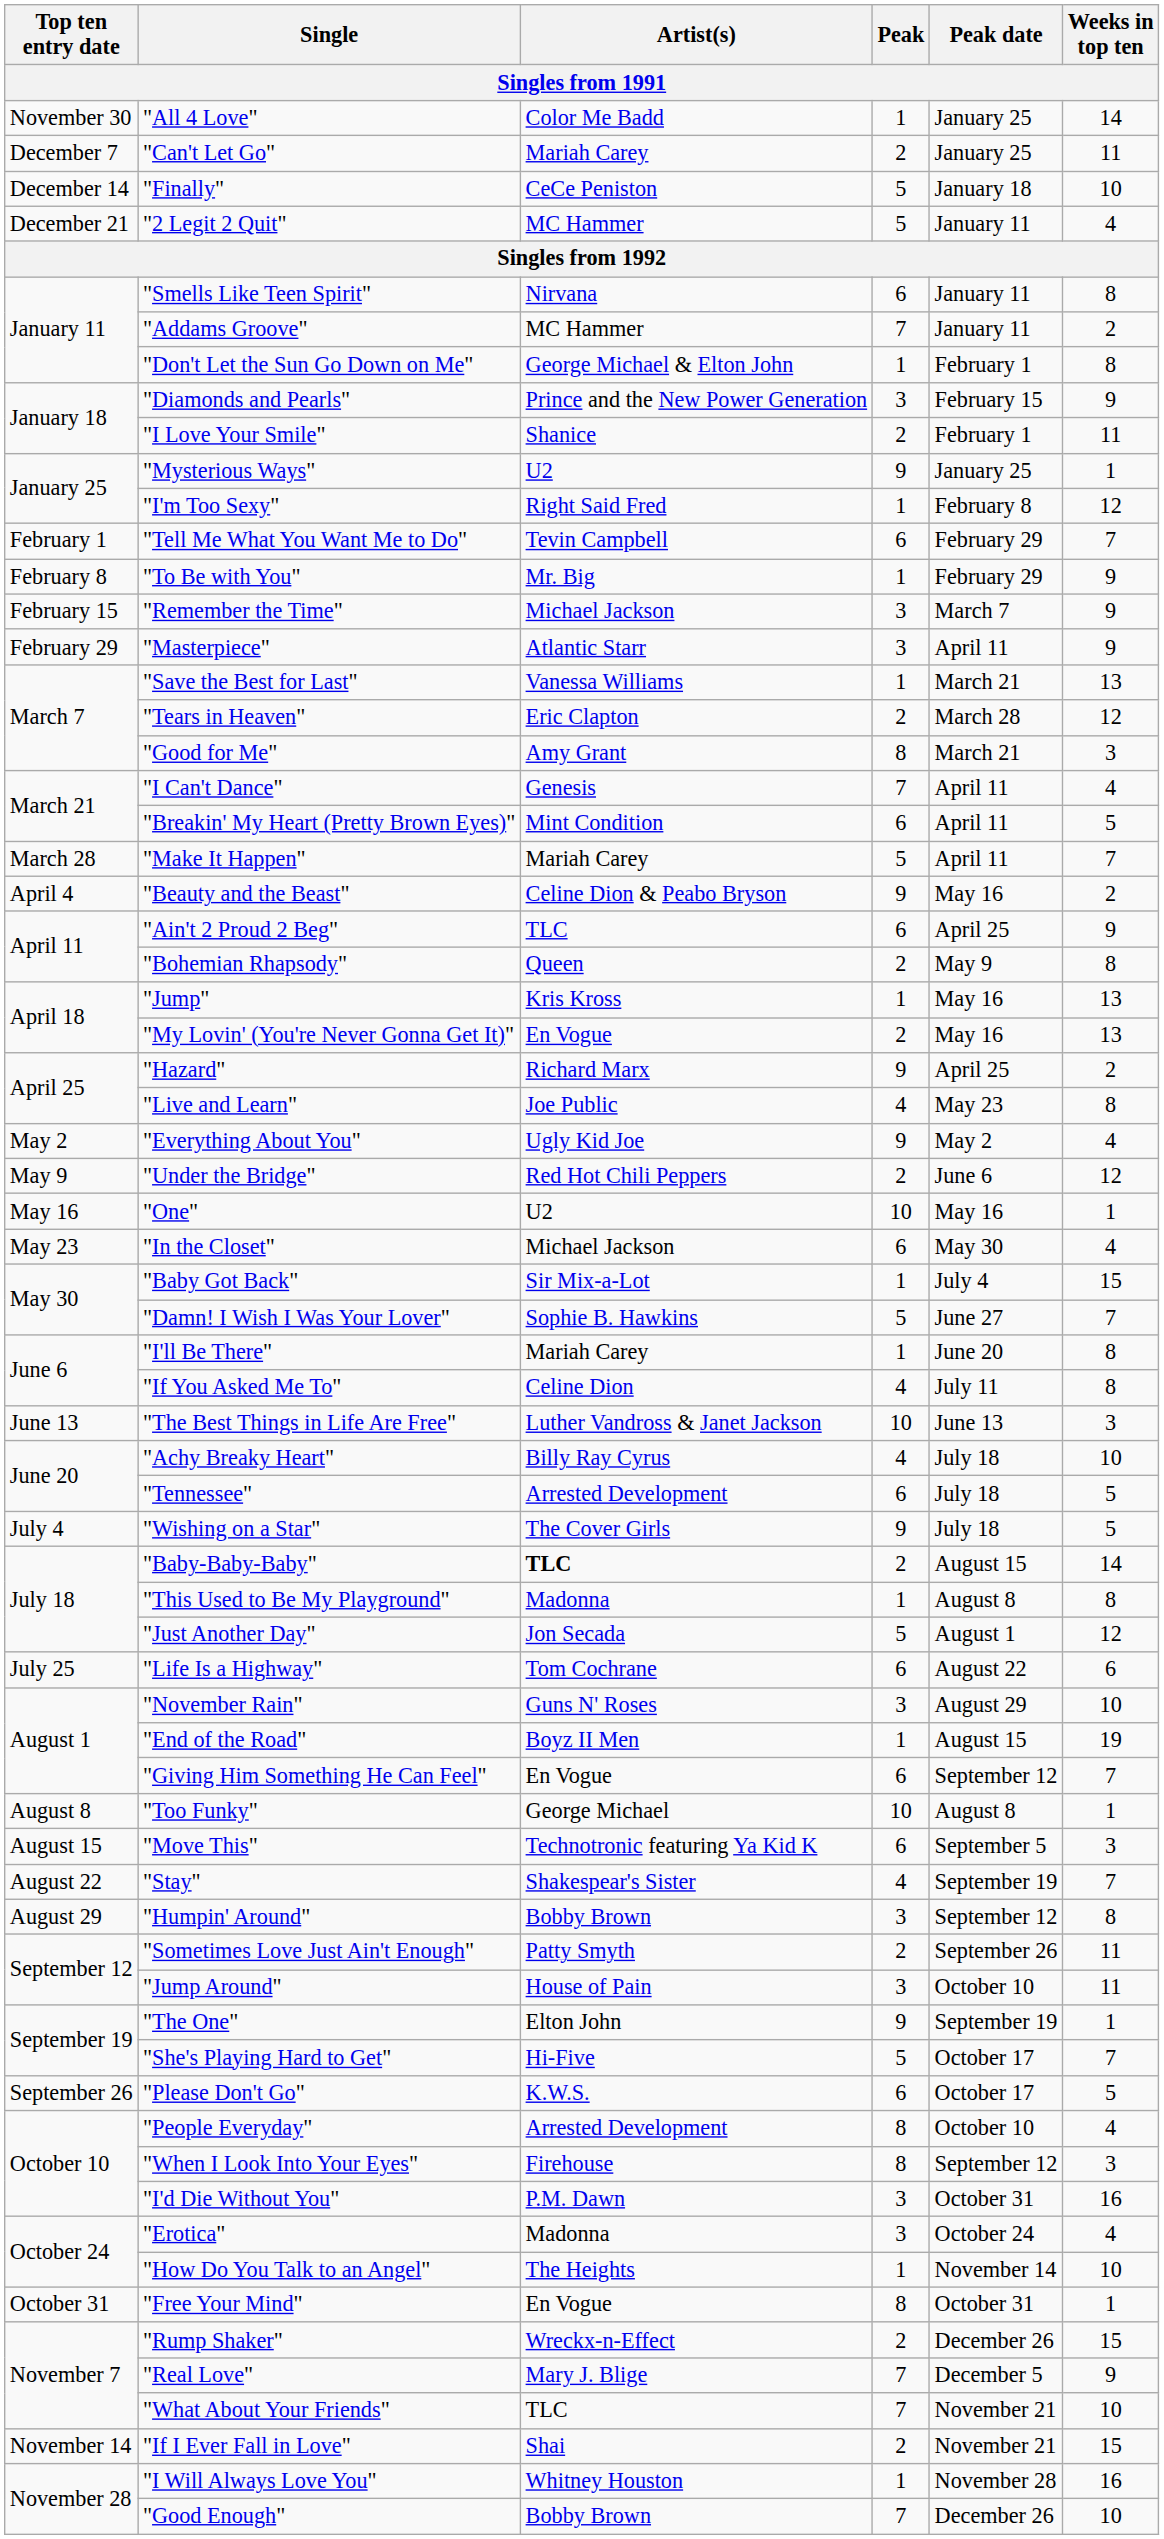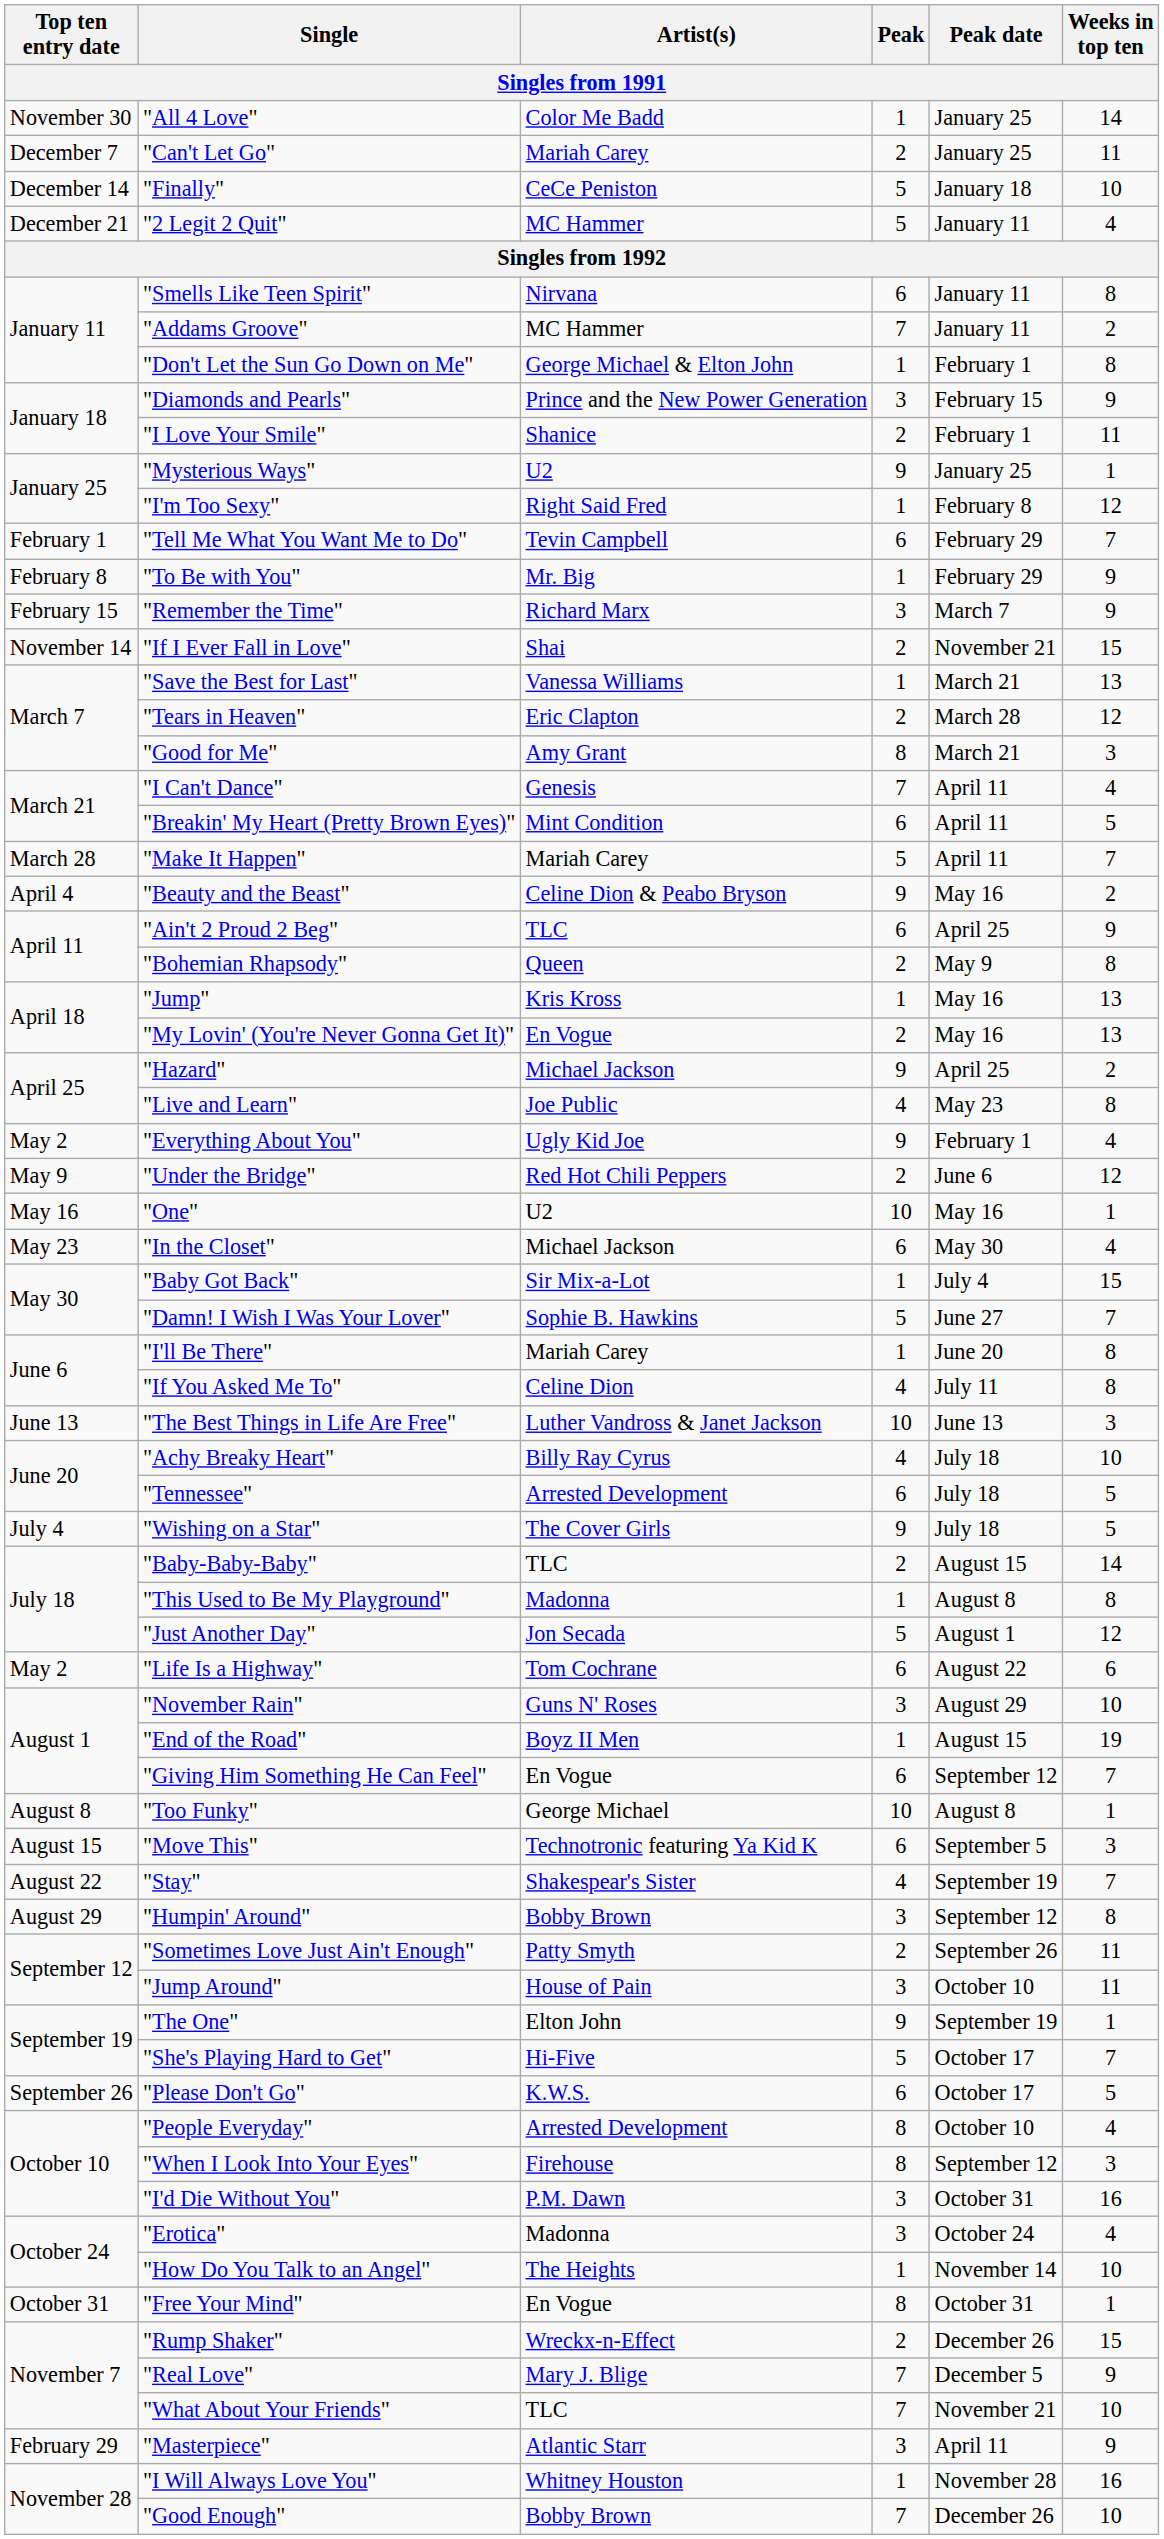"Remember the Time" | Artist(s): Michael Jackson -> Richard Marx
rows swapped: "Masterpiece" <-> "If I Ever Fall in Love"
"Hazard" | Artist(s): Richard Marx -> Michael Jackson
"Everything About You" | Peak date: May 2 -> February 1
"Baby-Baby-Baby" | Artist(s): bold -> normal
"Life Is a Highway" | Top ten entry date: July 25 -> May 2
